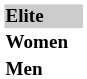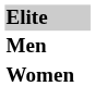rows swapped: Men <-> Women
